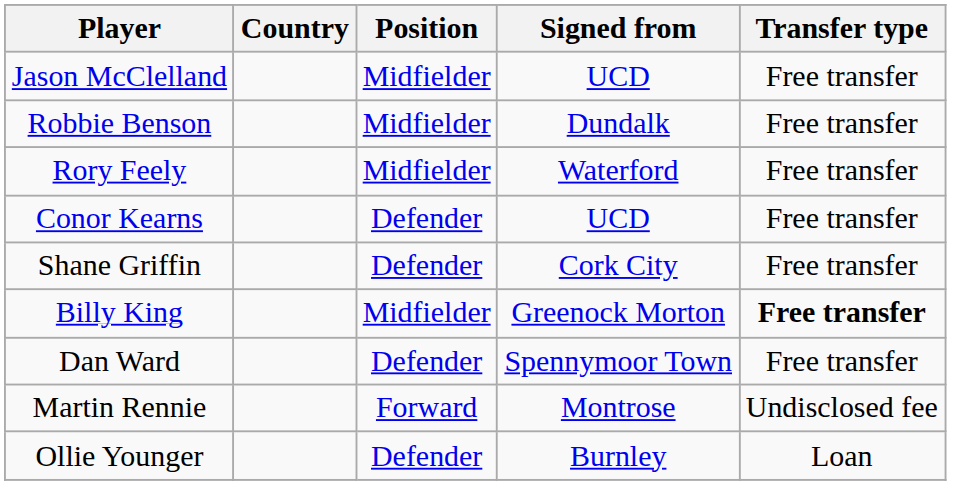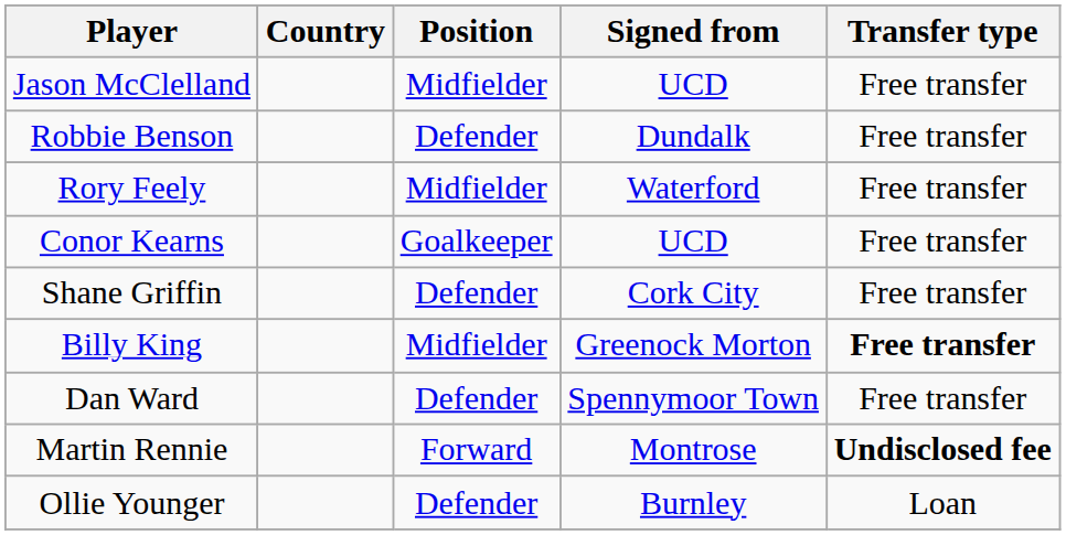Robbie Benson | Position: Midfielder -> Defender
Conor Kearns | Position: Defender -> Goalkeeper
Martin Rennie | Transfer type: normal -> bold
